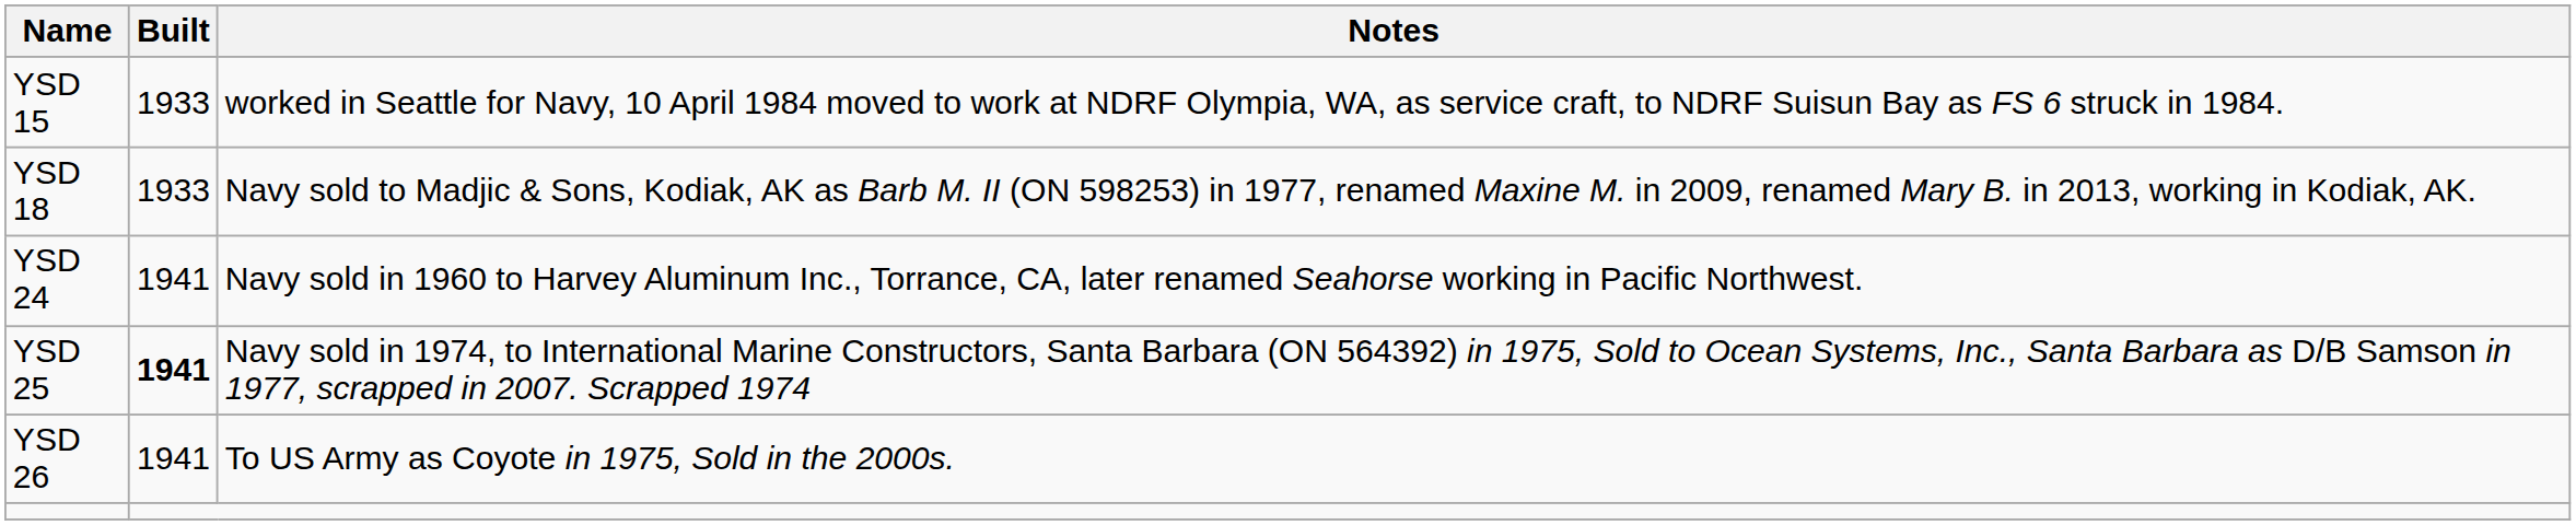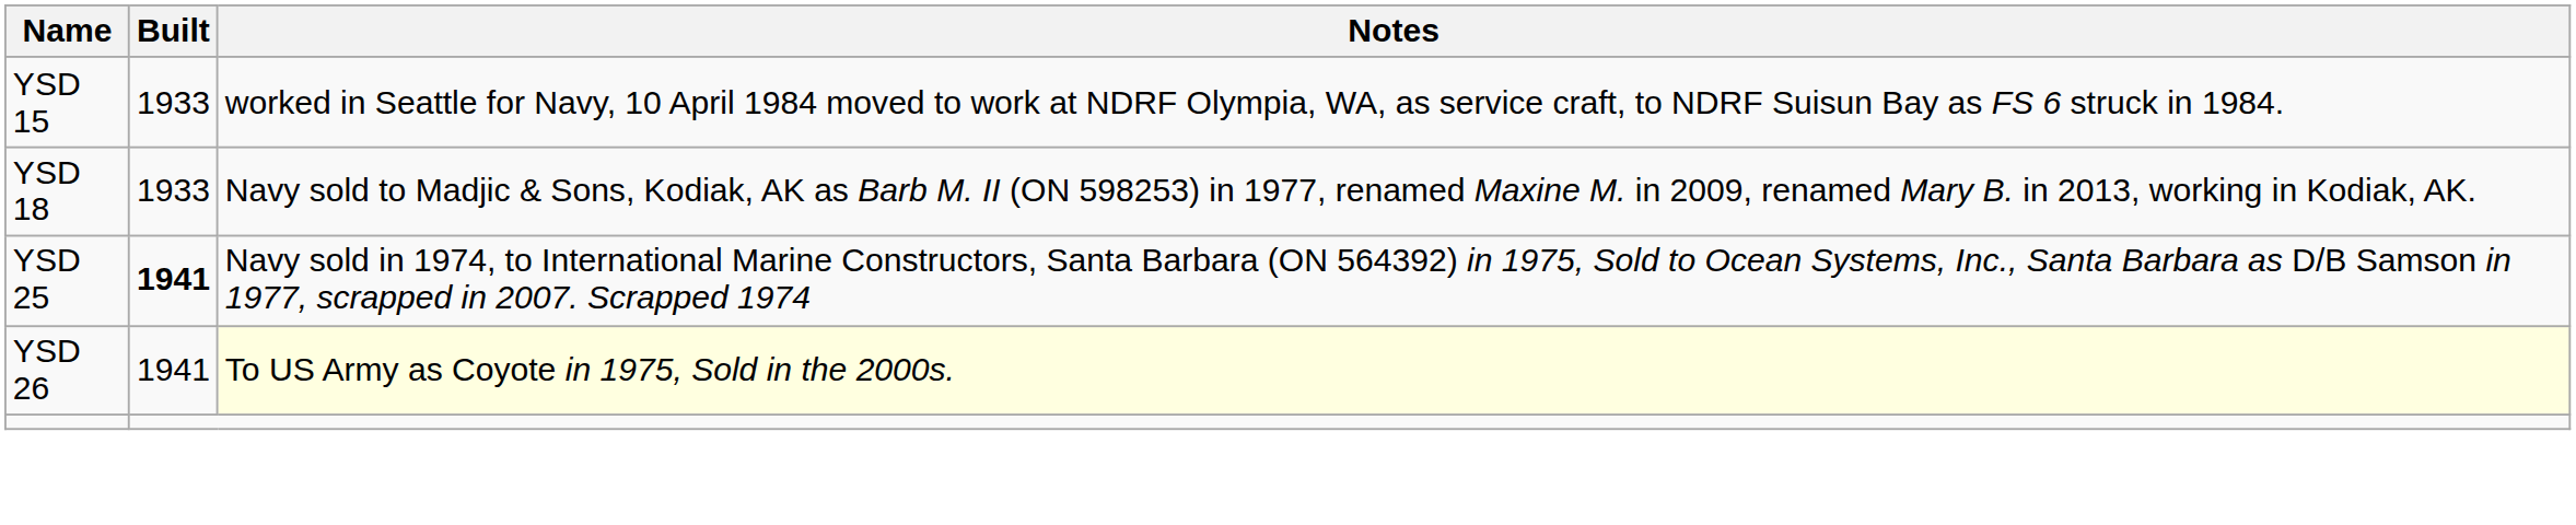- row: YSD 24 | 1941 | Navy sold in 1960 to Harvey Aluminum Inc., Torrance, CA, later renamed Seahorse working in Pacific Northwest.
YSD 26 | Notes: no background -> lightyellow background
